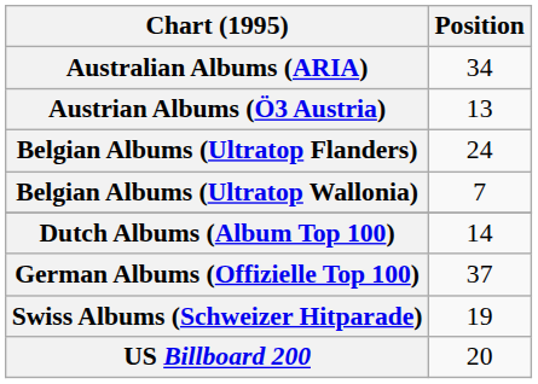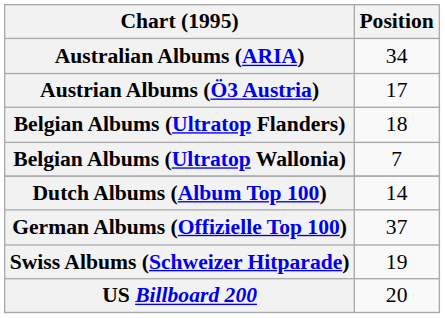Austrian Albums (Ö3 Austria) | Position: 13 -> 17
Belgian Albums (Ultratop Flanders) | Position: 24 -> 18
